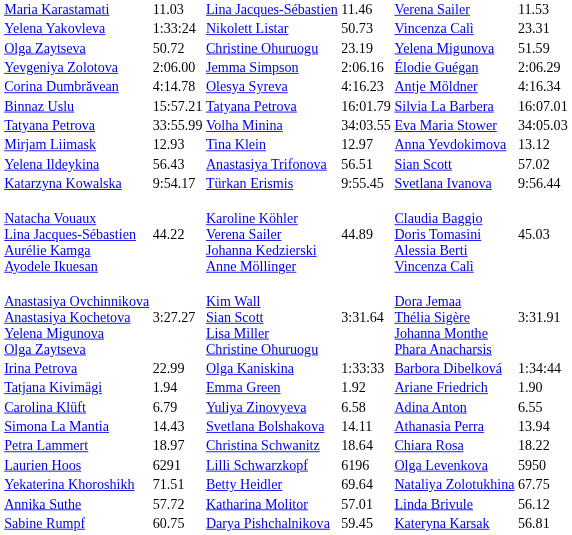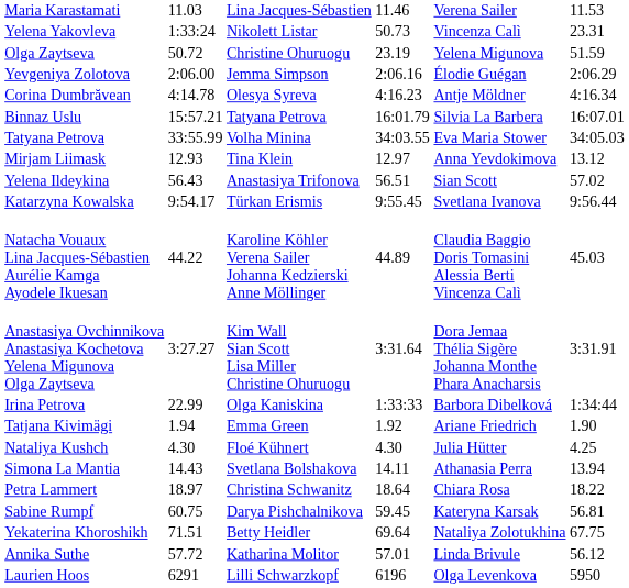+ row: Nataliya Kushch | 4.30 | Floé Kühnert | 4.30 | Julia Hütter | 4.25
- row: Carolina Klüft | 6.79 | Yuliya Zinovyeva | 6.58 | Adina Anton | 6.55
rows swapped: Sabine Rumpf <-> Laurien Hoos
